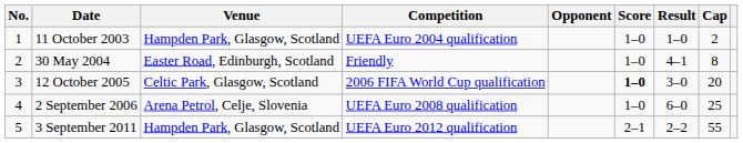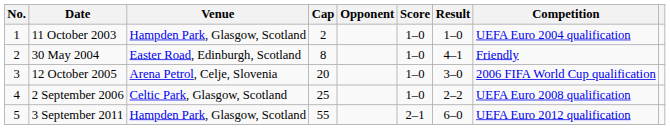columns swapped: Cap <-> Competition
12 October 2005 | Venue: Celtic Park, Glasgow, Scotland -> Arena Petrol, Celje, Slovenia
12 October 2005 | Score: bold -> normal
2 September 2006 | Venue: Arena Petrol, Celje, Slovenia -> Celtic Park, Glasgow, Scotland
2 September 2006 | Result: 6–0 -> 2–2
3 September 2011 | Result: 2–2 -> 6–0
